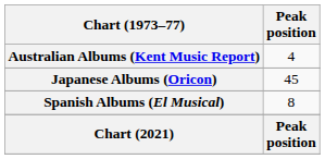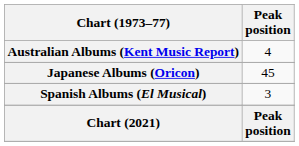Spanish Albums (El Musical) | Peak position: 8 -> 3
